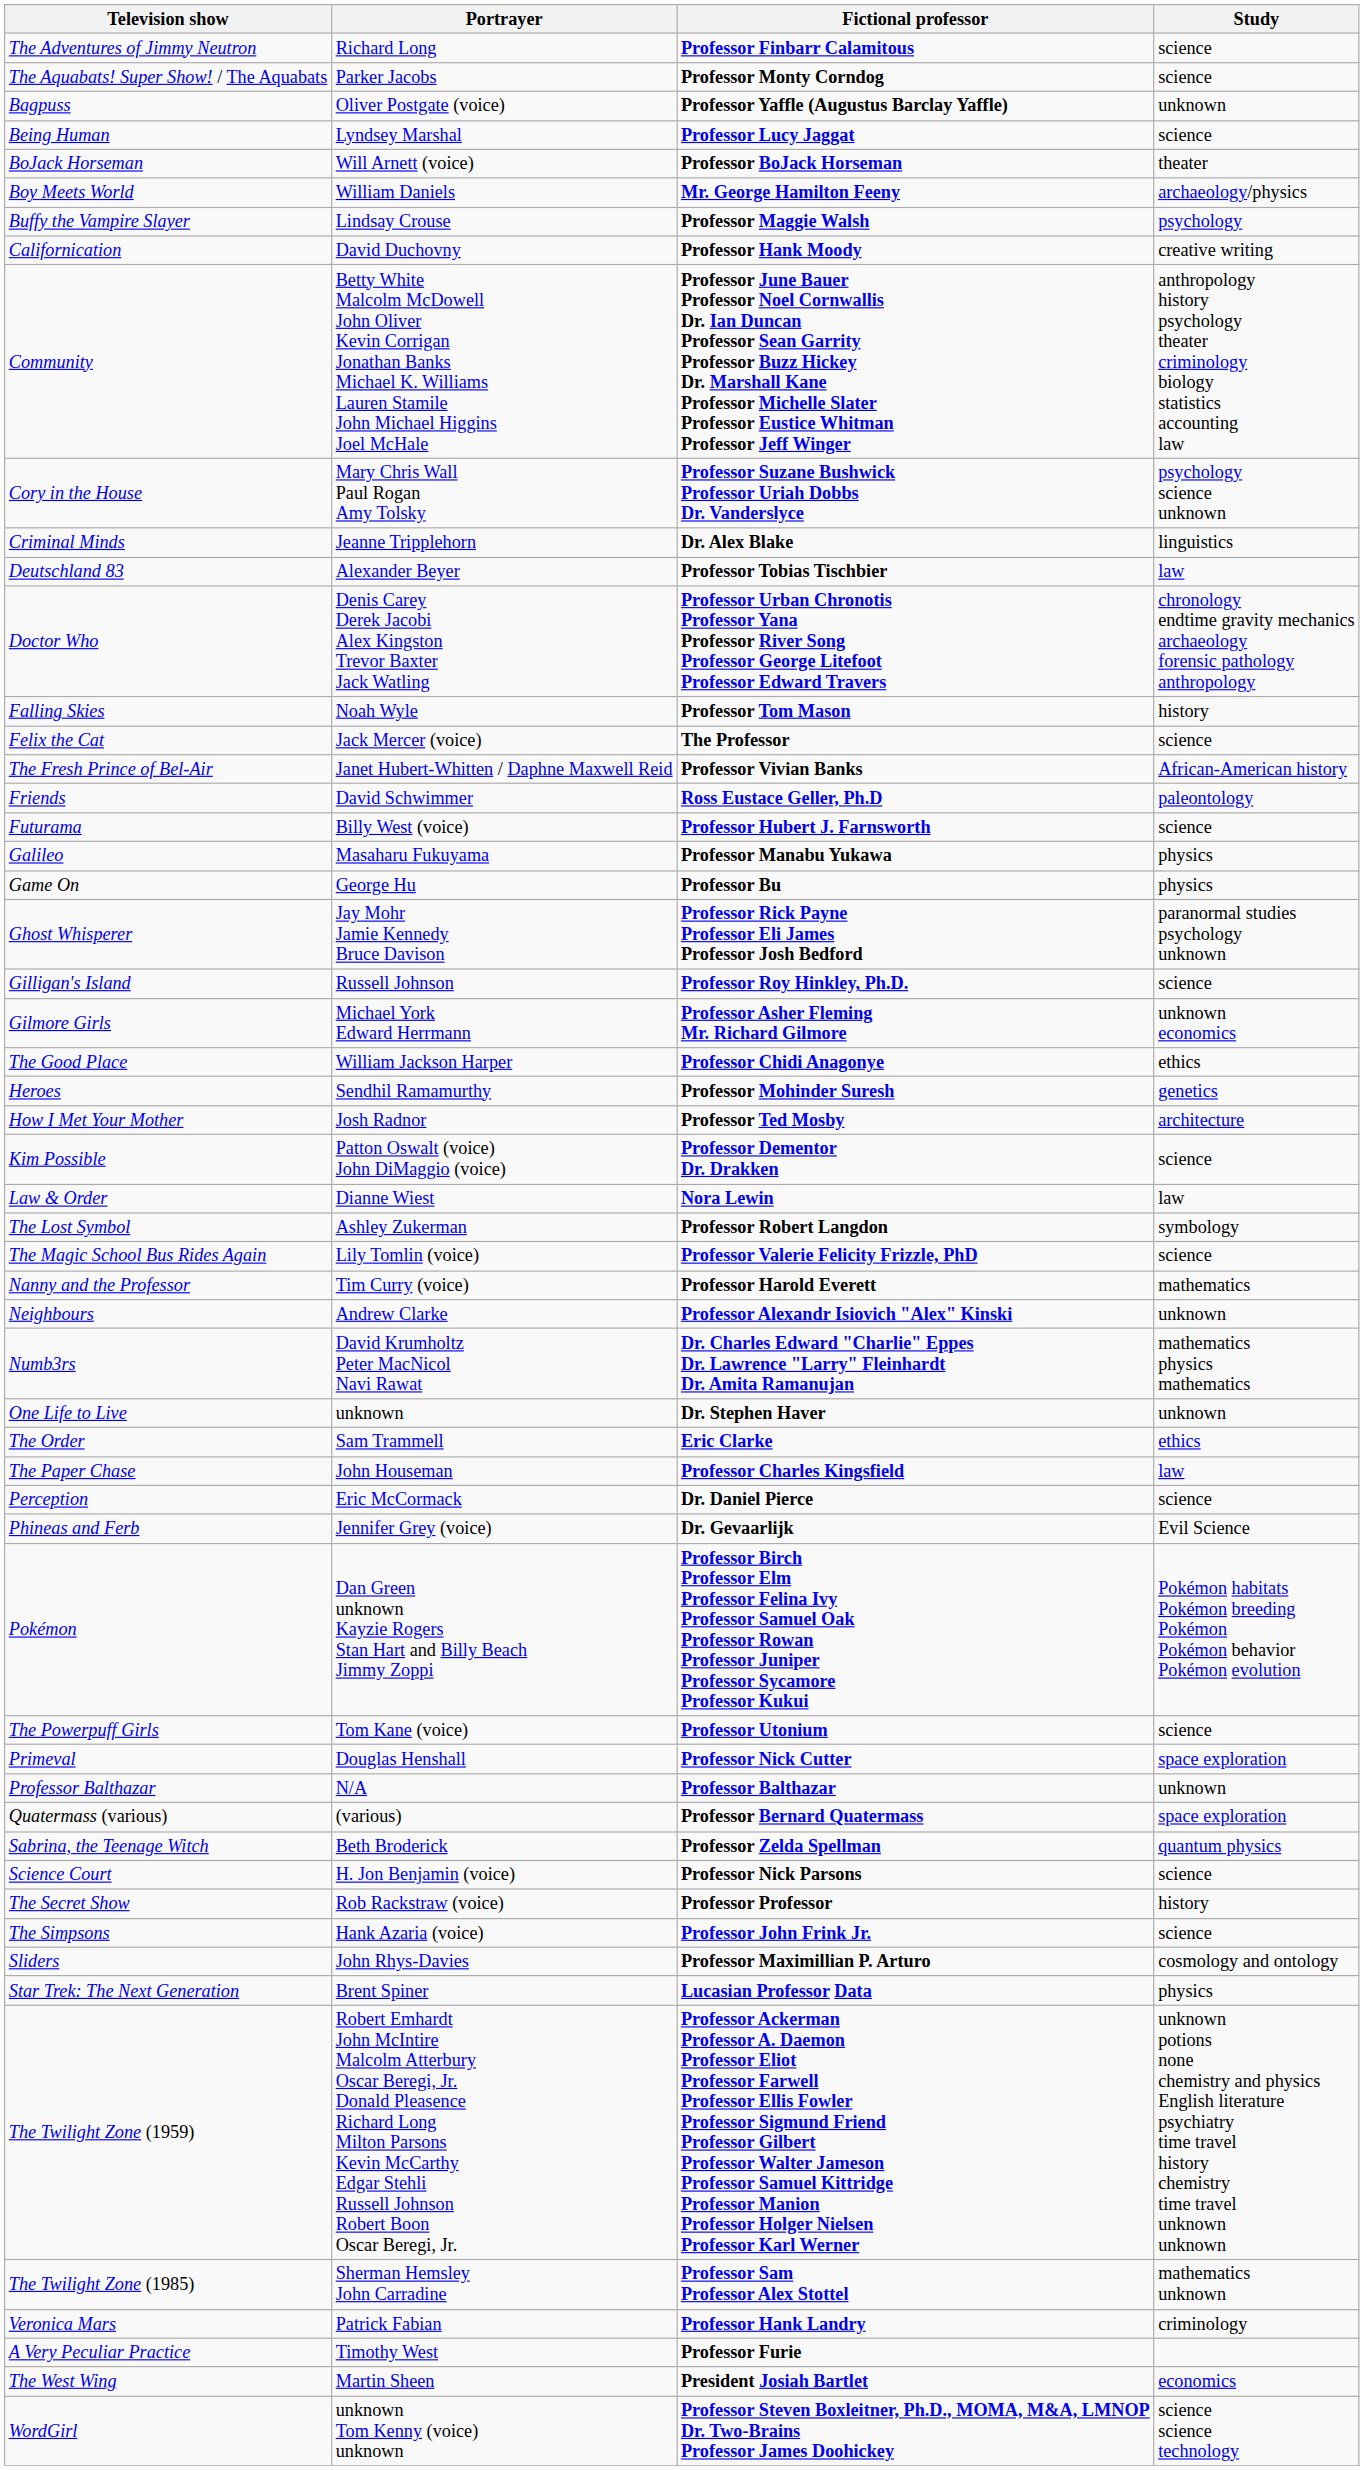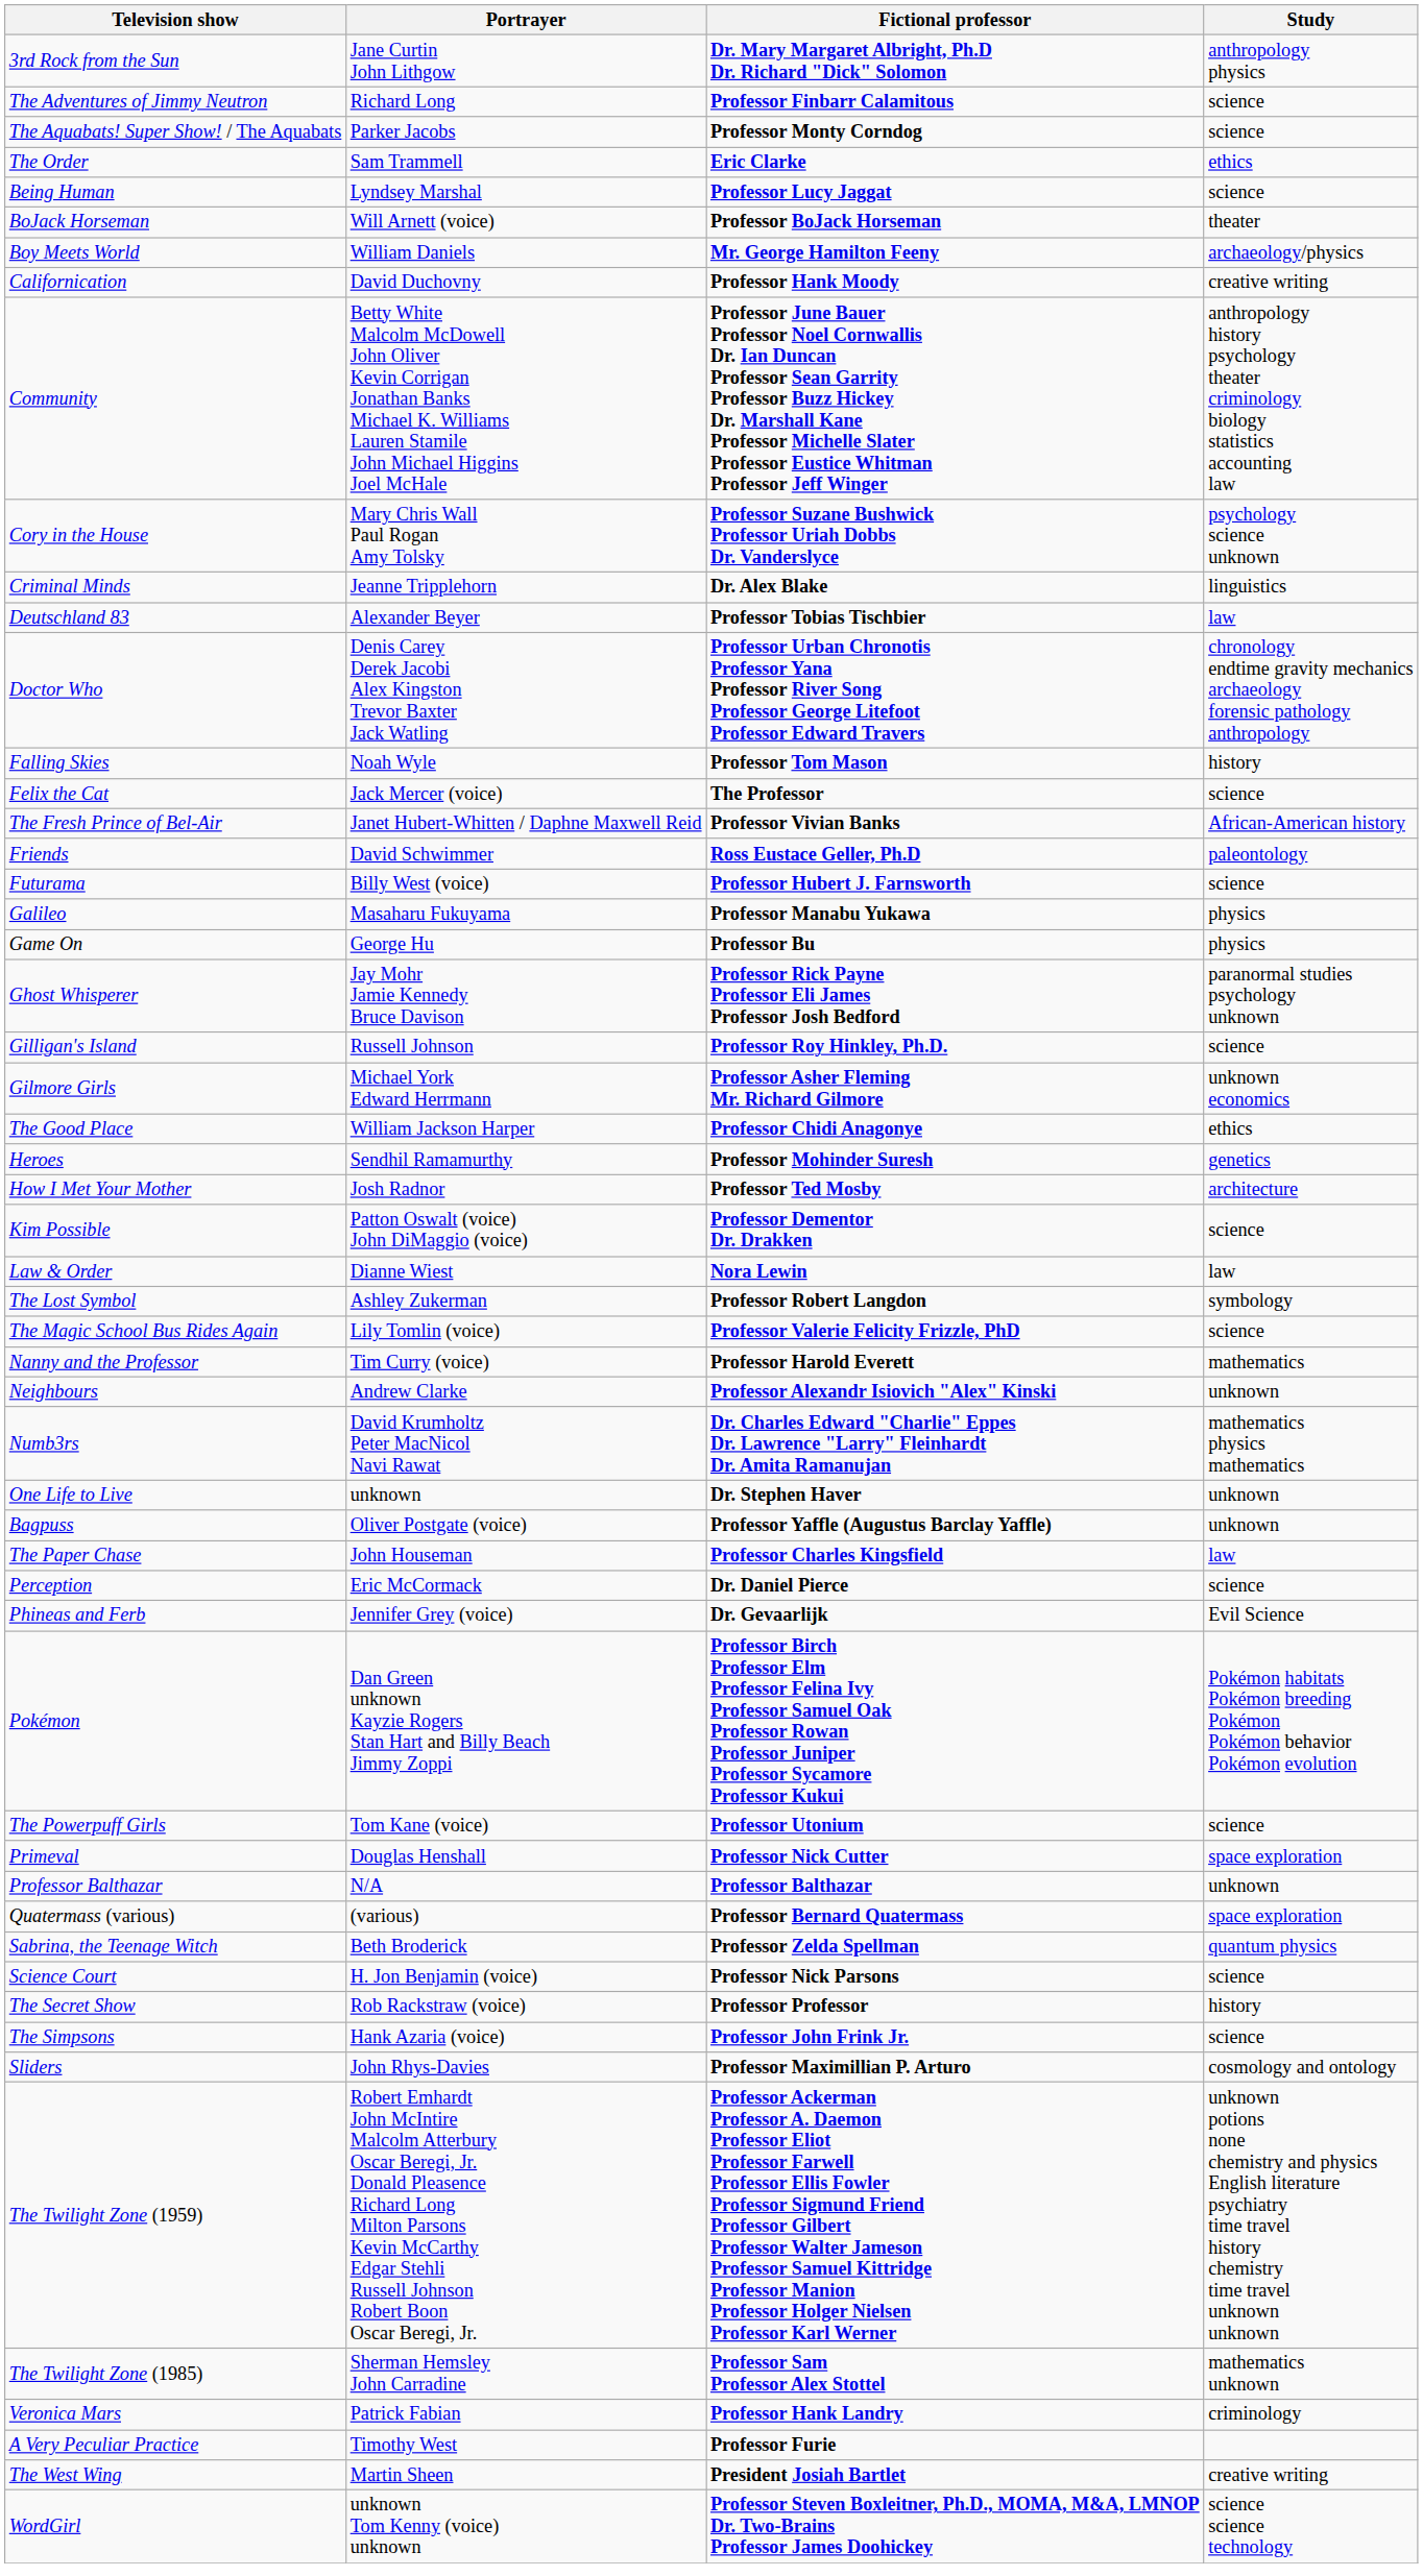+ row: 3rd Rock from the Sun | Jane Curtin John Lithgow | Dr. Mary Margaret Albright, Ph.D Dr. Richard "Dick" Solomon | anthropology physics
rows swapped: Bagpuss <-> The Order
- row: Buffy the Vampire Slayer | Lindsay Crouse | Professor Maggie Walsh | psychology
- row: Star Trek: The Next Generation | Brent Spiner | Lucasian Professor Data | physics
The West Wing | Study: economics -> creative writing
